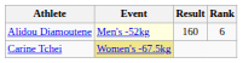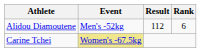Alidou Diamoutene | Event: lightyellow background -> no background
Alidou Diamoutene | Result: 160 -> 112
